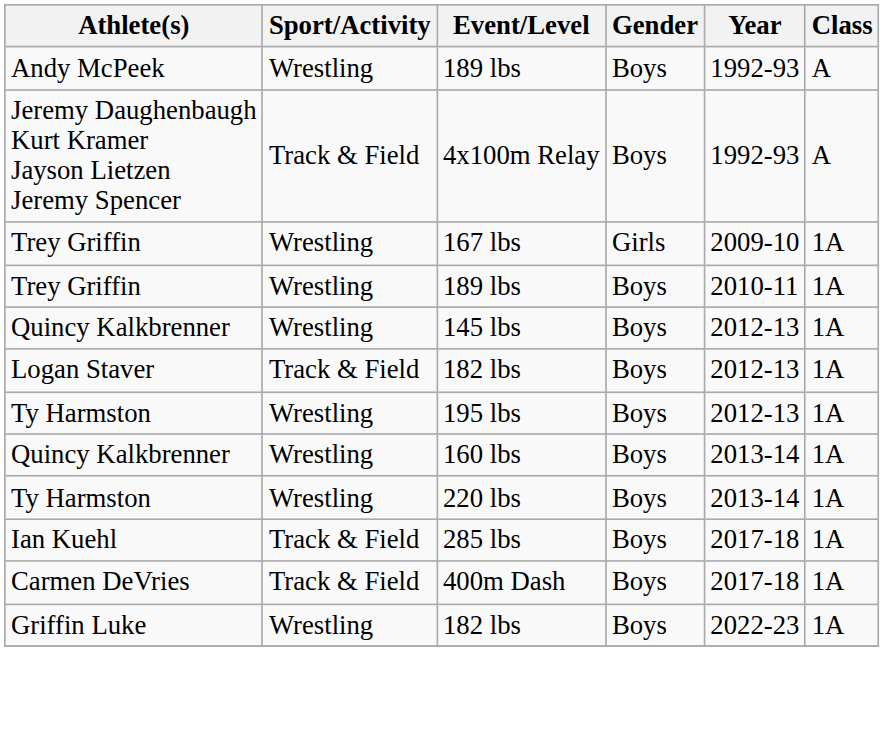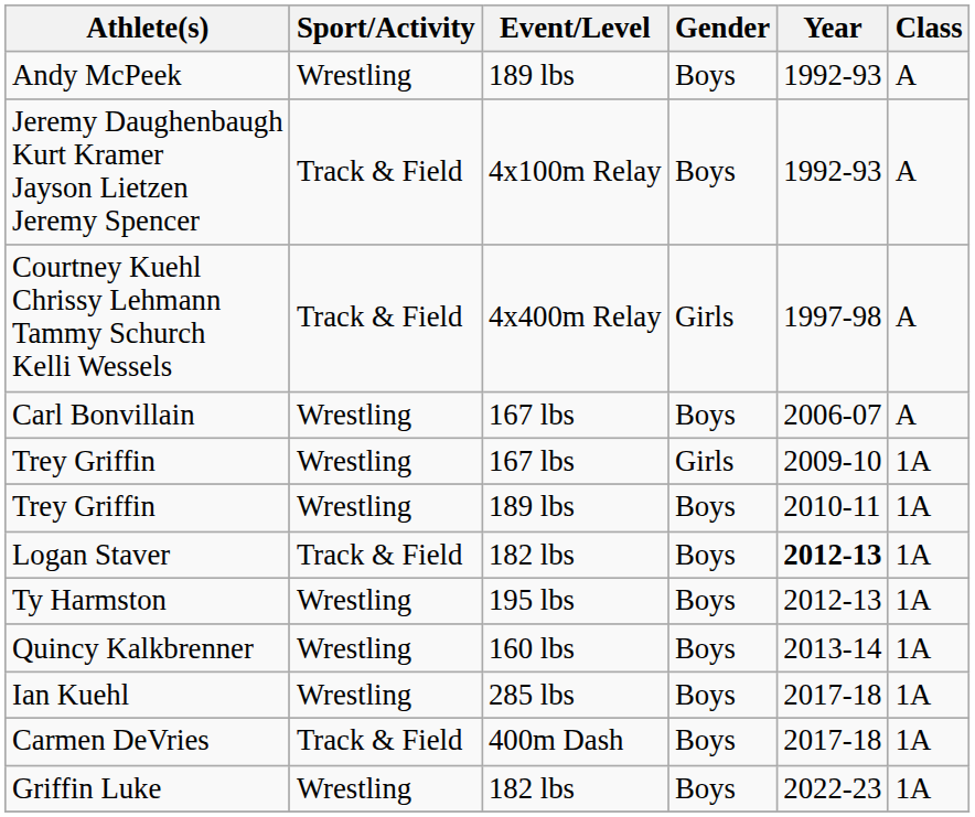+ row: Courtney Kuehl Chrissy Lehmann Tammy Schurch Kelli Wessels | Track & Field | 4x400m Relay | Girls | 1997-98 | A
+ row: Carl Bonvillain | Wrestling | 167 lbs | Boys | 2006-07 | A
- row: Quincy Kalkbrenner | Wrestling | 145 lbs | Boys | 2012-13 | 1A
Logan Staver | Year: normal -> bold
- row: Ty Harmston | Wrestling | 220 lbs | Boys | 2013-14 | 1A
Ian Kuehl | Sport/Activity: Track & Field -> Wrestling
